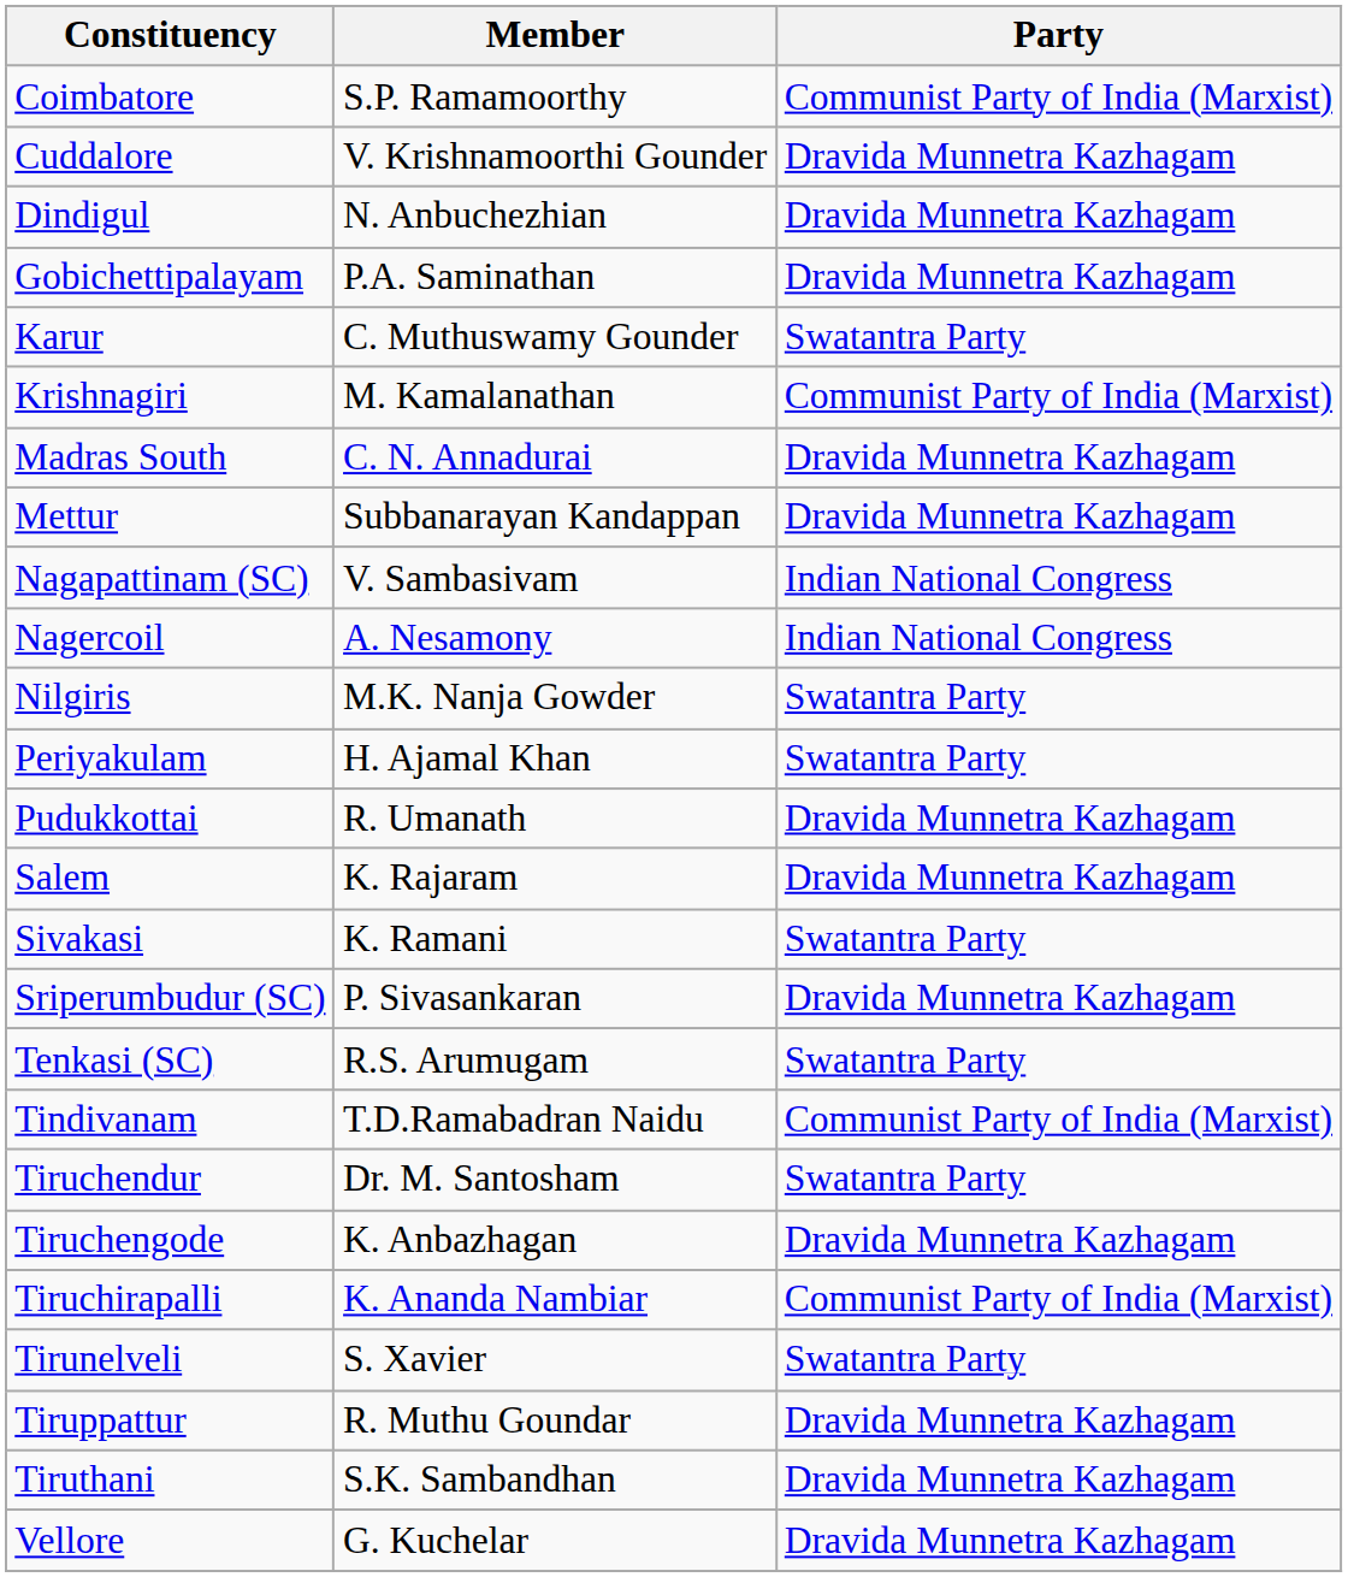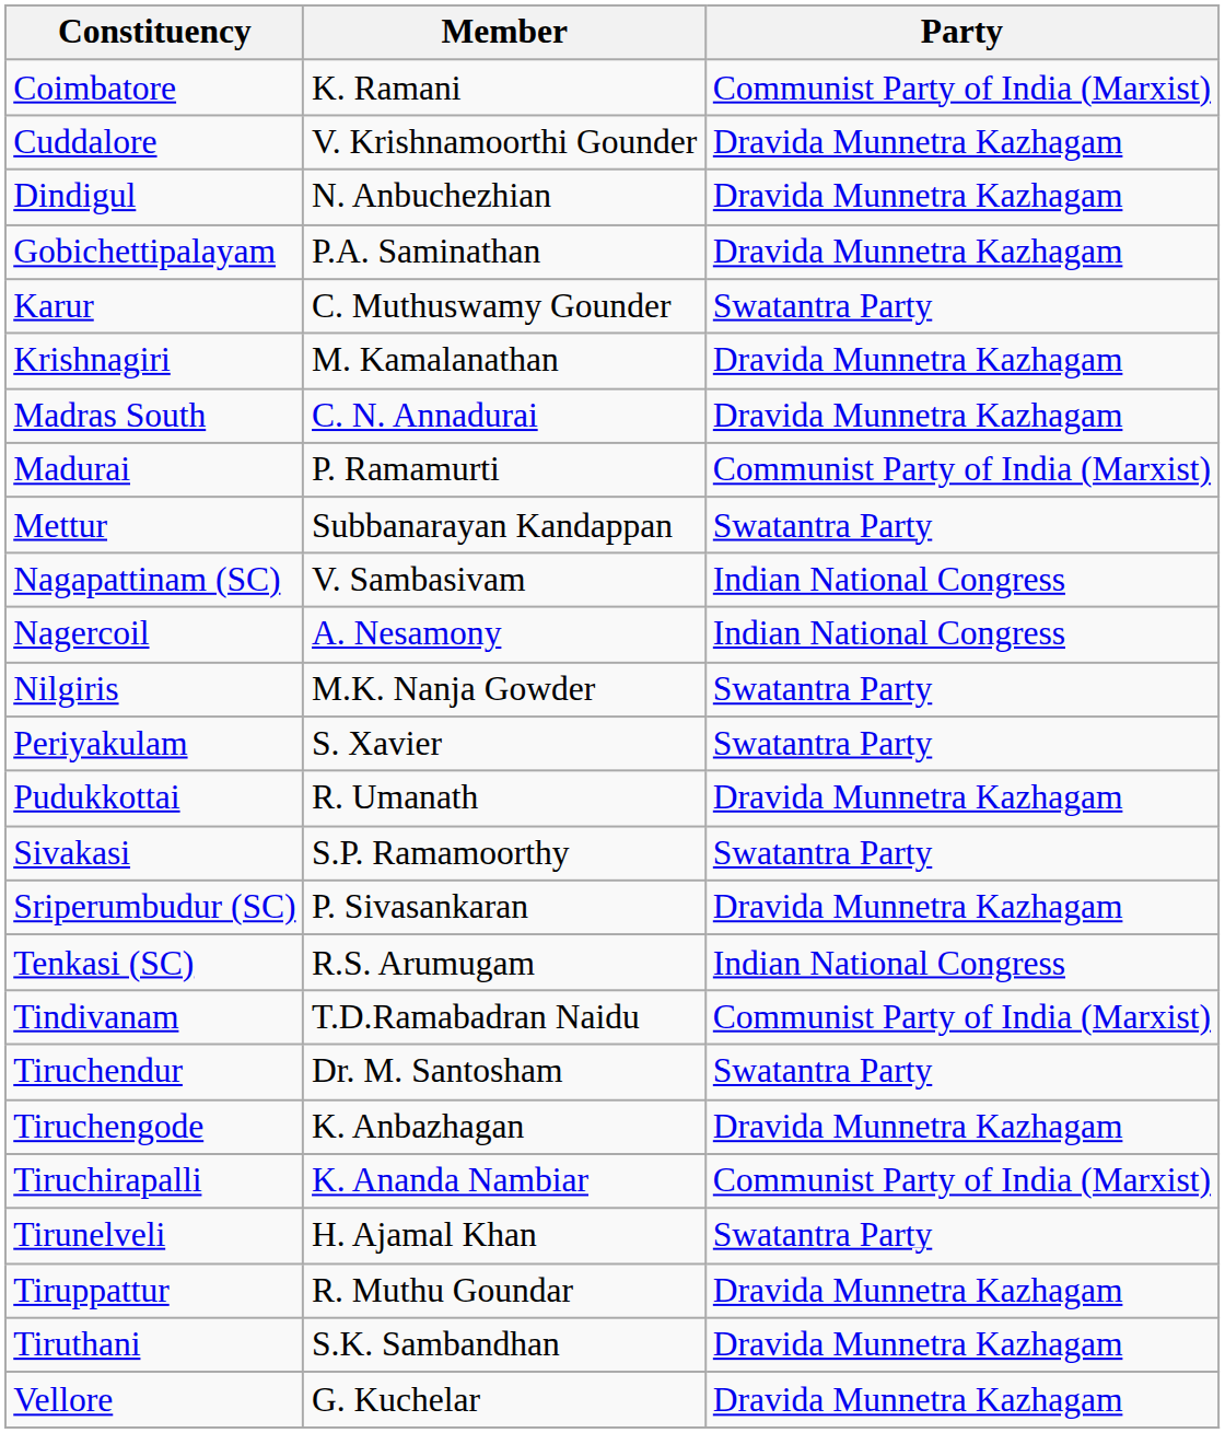Coimbatore | Member: S.P. Ramamoorthy -> K. Ramani
Krishnagiri | Party: Communist Party of India (Marxist) -> Dravida Munnetra Kazhagam
+ row: Madurai | P. Ramamurti | Communist Party of India (Marxist)
Mettur | Party: Dravida Munnetra Kazhagam -> Swatantra Party
Periyakulam | Member: H. Ajamal Khan -> S. Xavier
- row: Salem | K. Rajaram | Dravida Munnetra Kazhagam
Sivakasi | Member: K. Ramani -> S.P. Ramamoorthy
Tenkasi (SC) | Party: Swatantra Party -> Indian National Congress
Tirunelveli | Member: S. Xavier -> H. Ajamal Khan
